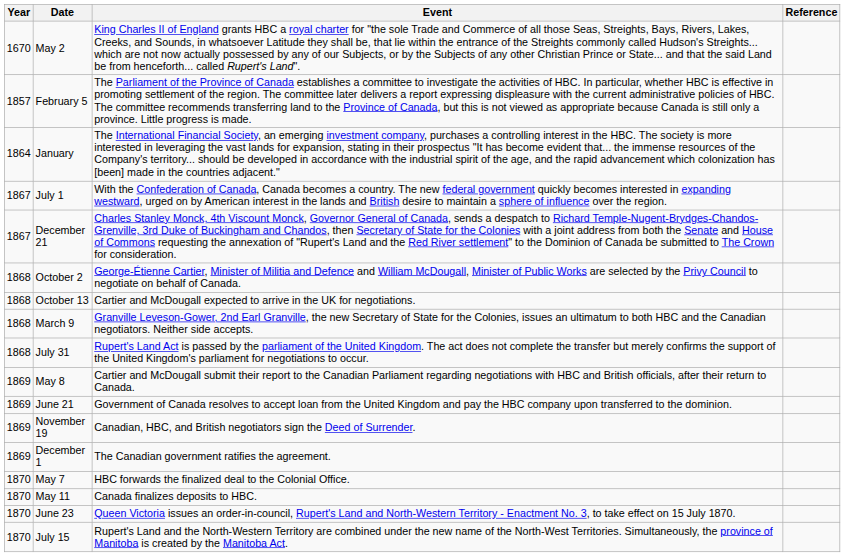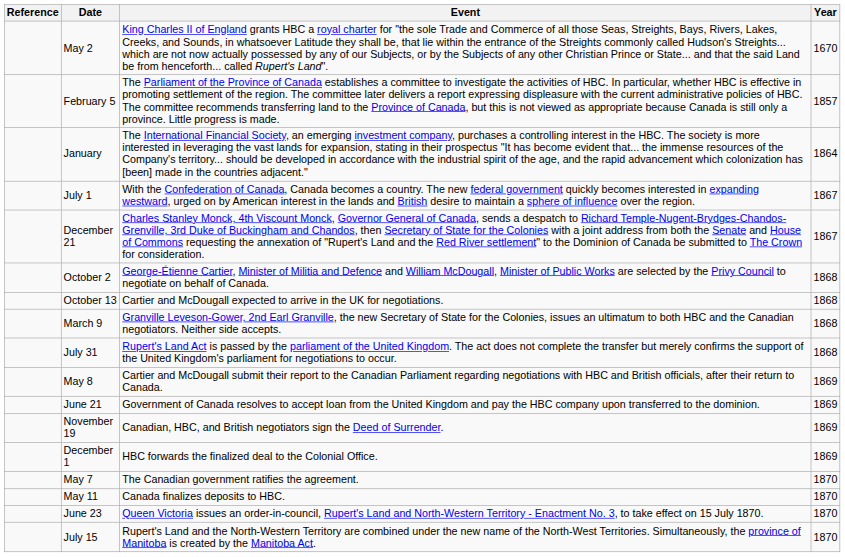columns swapped: Year <-> Reference
December 1 | Event: The Canadian government ratifies the agreement. -> HBC forwards the finalized deal to the Colonial Office.
May 7 | Event: HBC forwards the finalized deal to the Colonial Office. -> The Canadian government ratifies the agreement.
